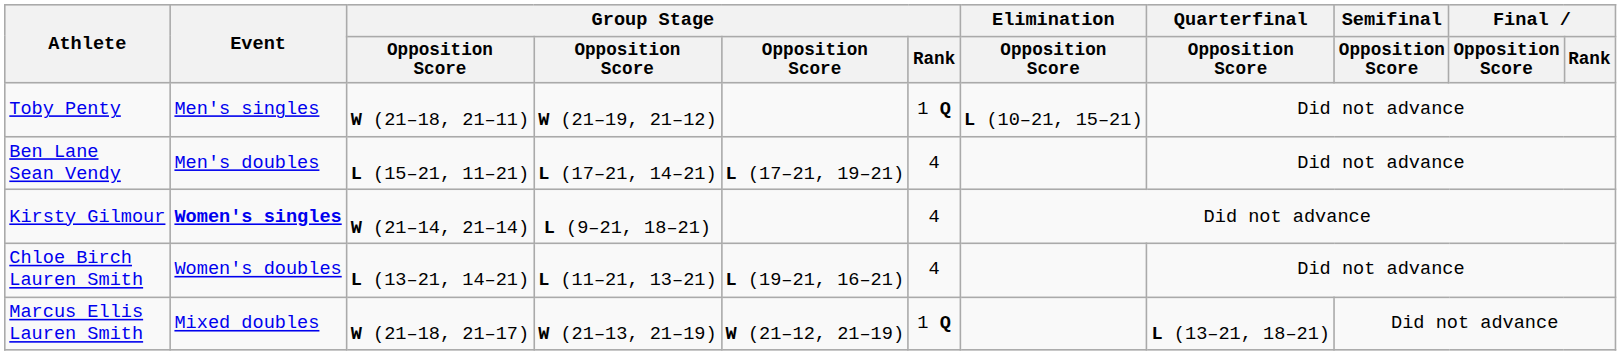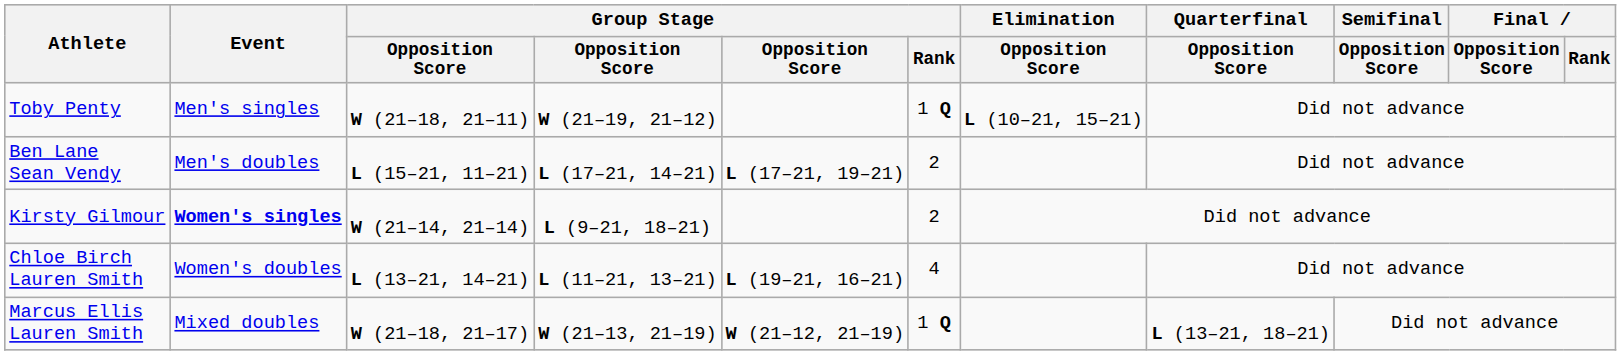Ben Lane Sean Vendy | Group Stage / Rank: 4 -> 2
Kirsty Gilmour | Group Stage / Rank: 4 -> 2
